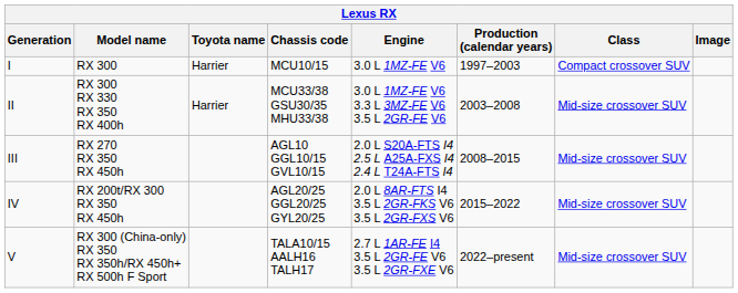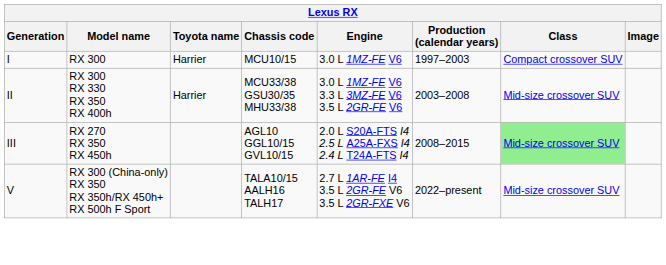III | Class: no background -> lightgreen background
- row: IV | RX 200t/RX 300 RX 350 RX 450h | AGL20/25 GGL20/25 GYL20/25 | 2.0 L 8AR-FTS I4 3.5 L 2GR-FKS V6 3.5 L 2GR-FXS V6 | 2015–2022 | Mid-size crossover SUV
